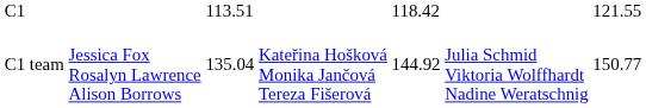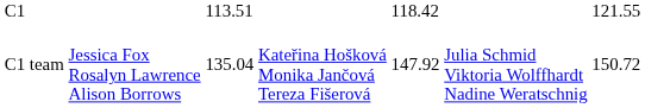C1 team | column 5: 144.92 -> 147.92
C1 team | column 7: 150.77 -> 150.72
